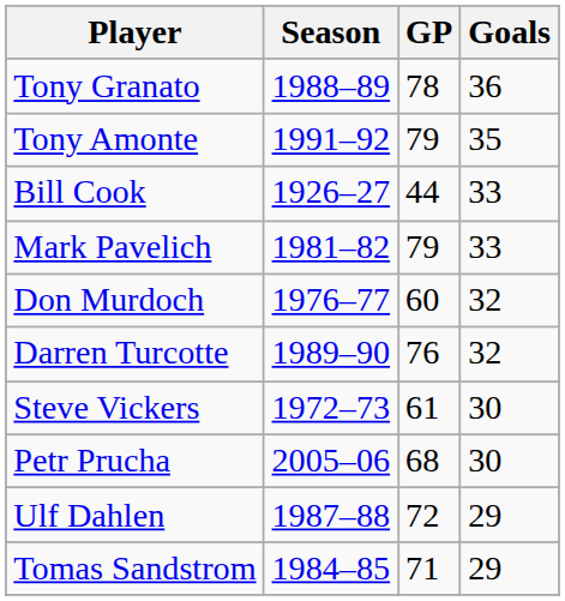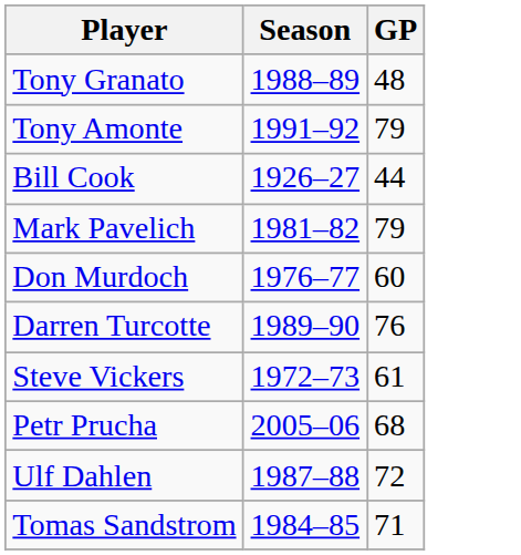- column: Goals | 36 | 35 | 33 | 33 | 32 | 32 | 30 | 30 | 29 | 29
Tony Granato | GP: 78 -> 48
